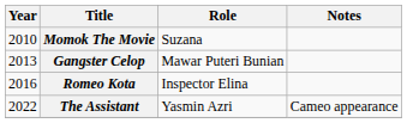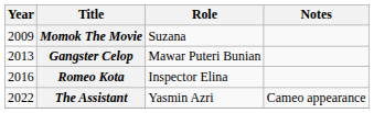Momok The Movie | Year: 2010 -> 2009
